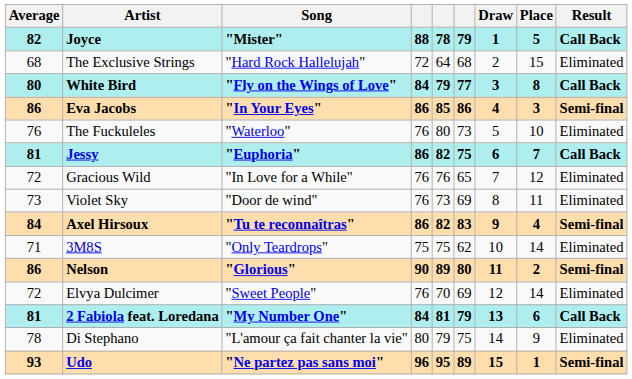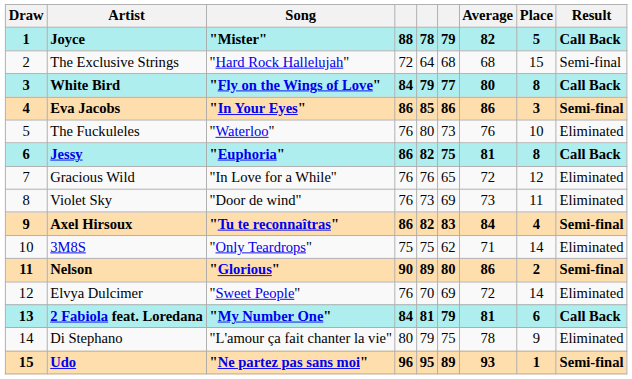columns swapped: Draw <-> Average
The Exclusive Strings | Result: Eliminated -> Semi-final
Jessy | Place: 7 -> 8
